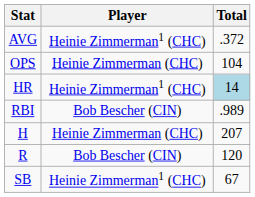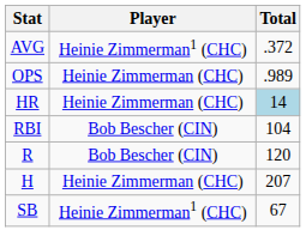OPS | Total: 104 -> .989
HR | Player: Heinie Zimmerman1 (CHC) -> Heinie Zimmerman (CHC)
RBI | Total: .989 -> 104
rows swapped: R <-> H
